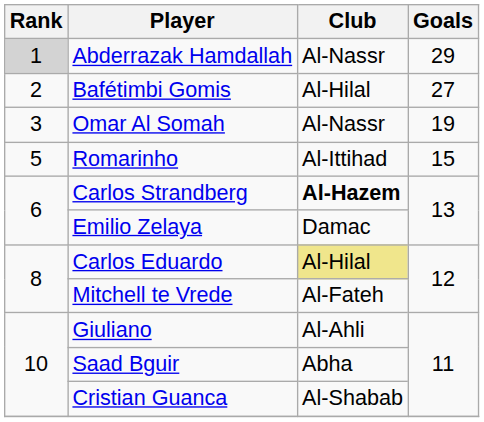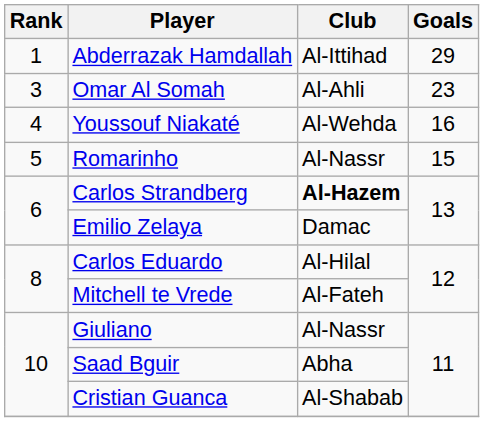Abderrazak Hamdallah | Rank: lightgrey background -> no background
Abderrazak Hamdallah | Club: Al-Nassr -> Al-Ittihad
- row: 2 | Bafétimbi Gomis | Al-Hilal | 27
Omar Al Somah | Club: Al-Nassr -> Al-Ahli
Omar Al Somah | Goals: 19 -> 23
+ row: 4 | Youssouf Niakaté | Al-Wehda | 16
Romarinho | Club: Al-Ittihad -> Al-Nassr
Carlos Eduardo | Club: khaki background -> no background
Giuliano | Club: Al-Ahli -> Al-Nassr
